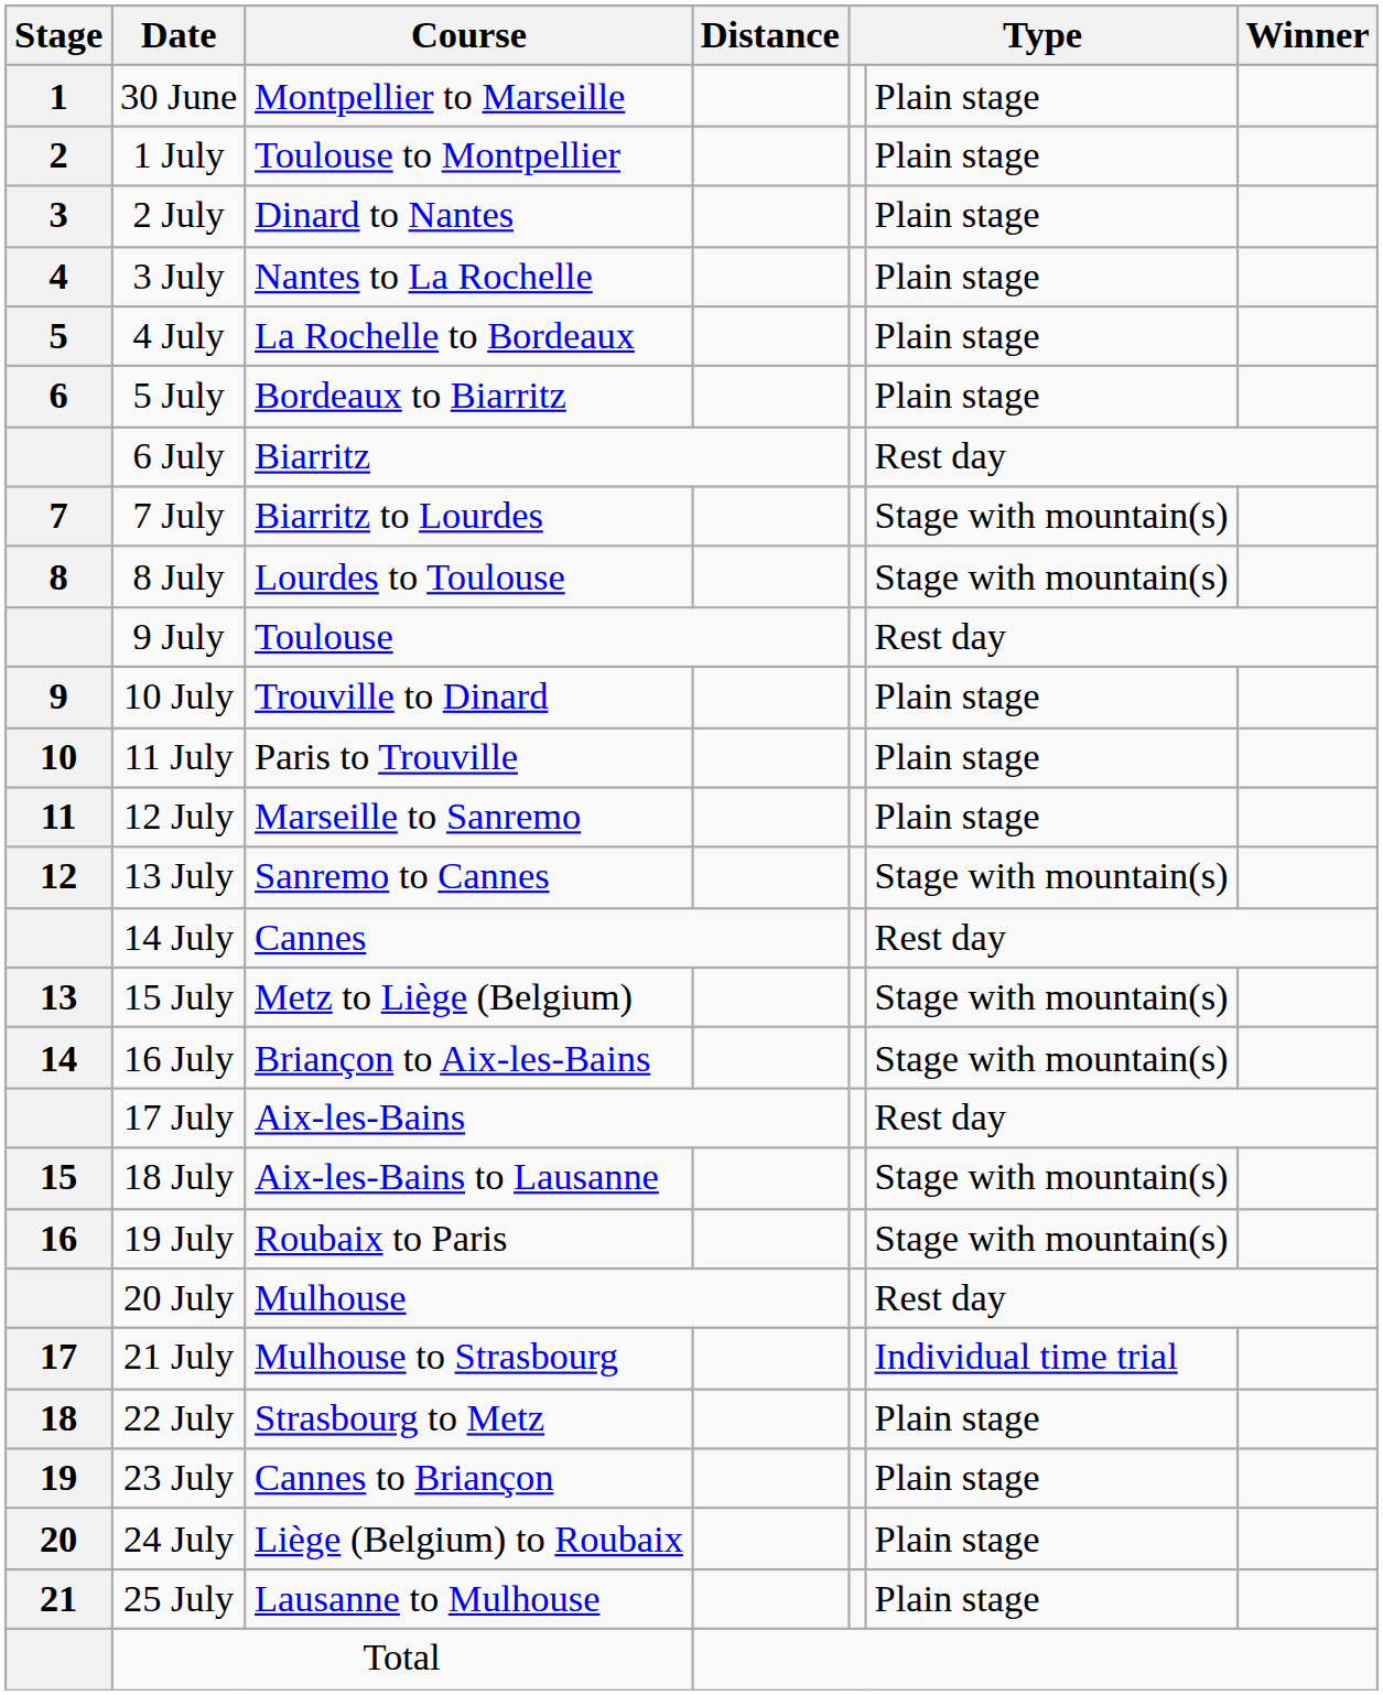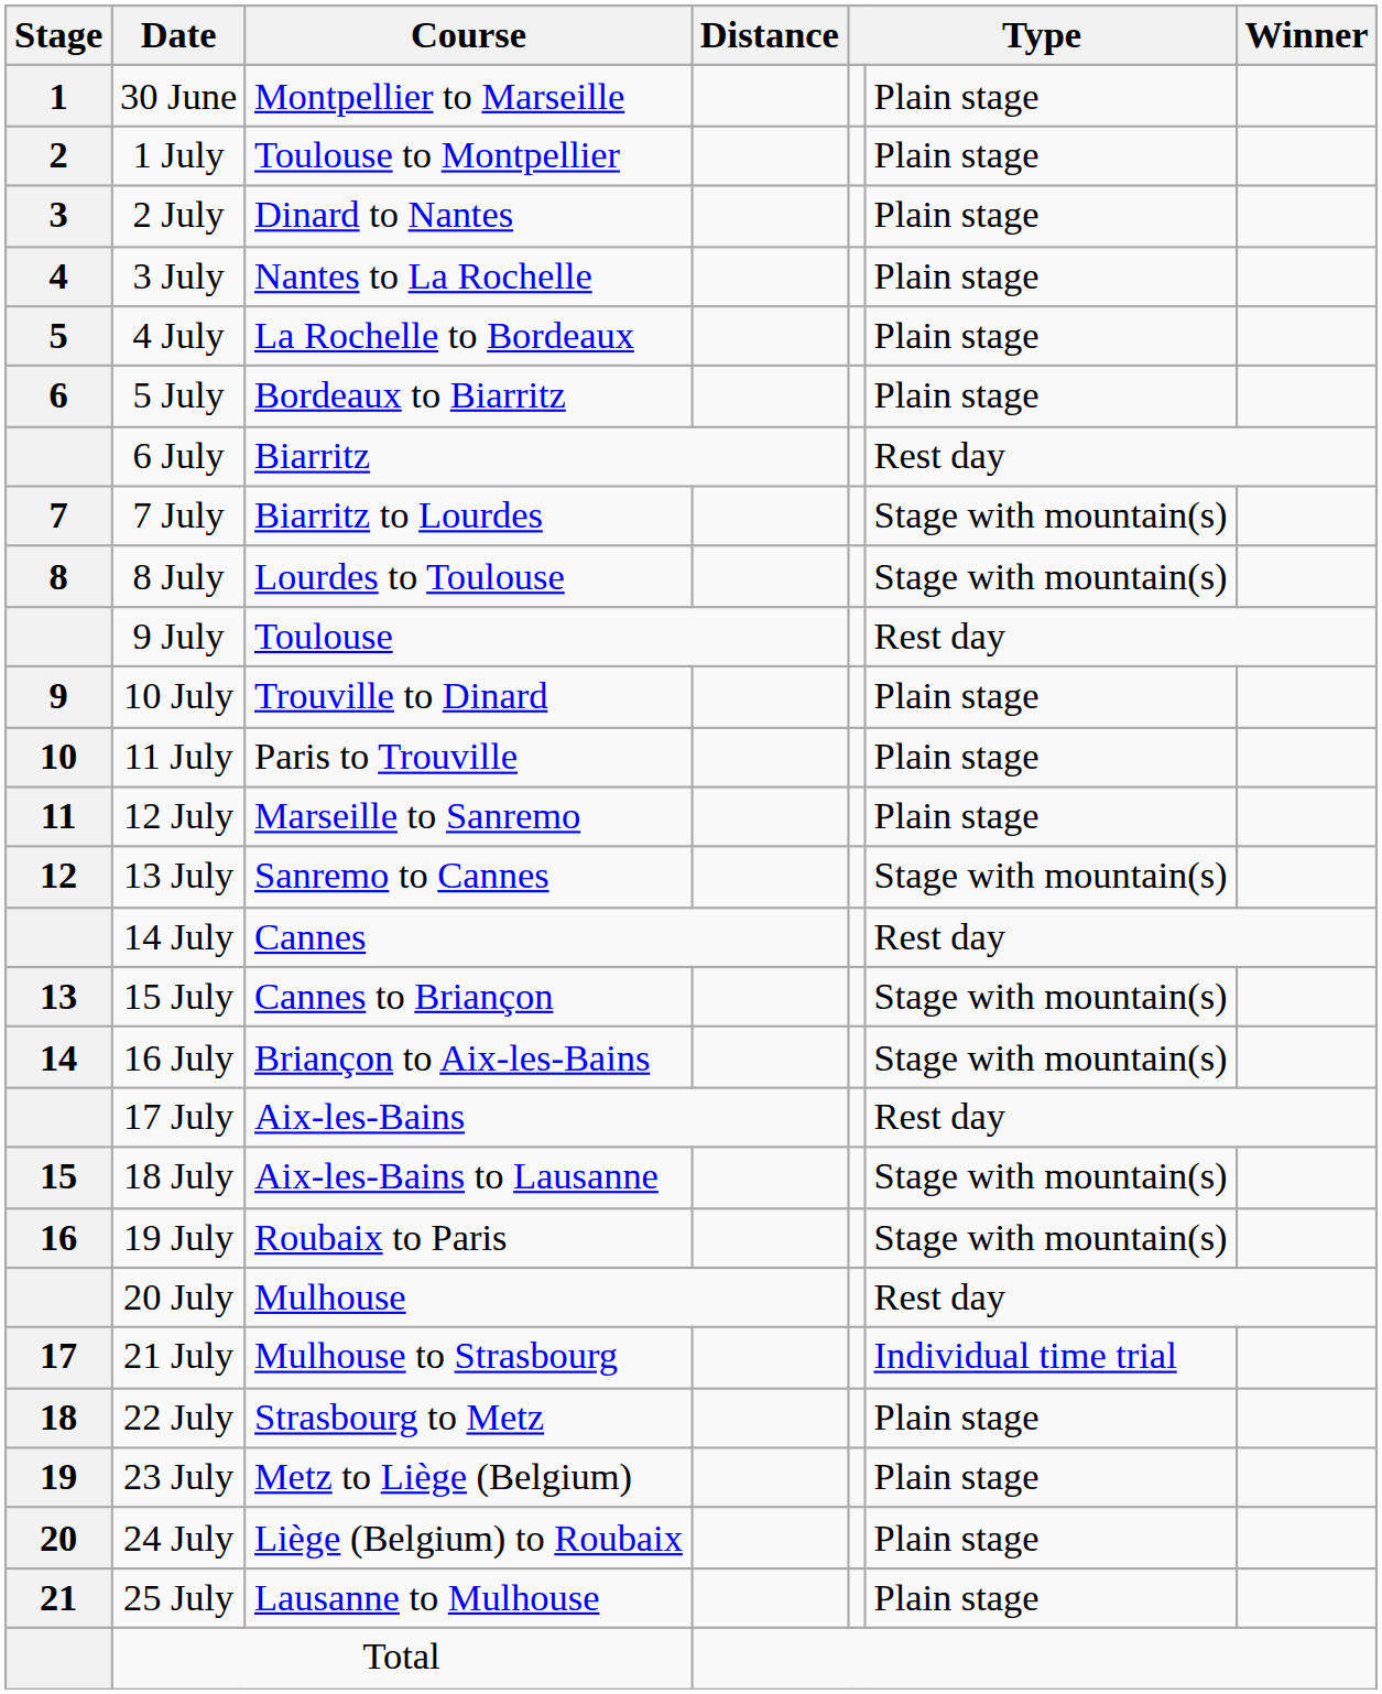15 July | Course: Metz to Liège (Belgium) -> Cannes to Briançon
23 July | Course: Cannes to Briançon -> Metz to Liège (Belgium)
